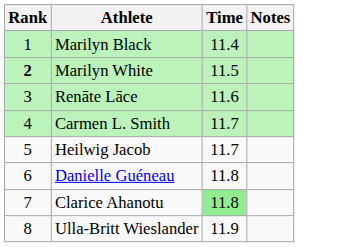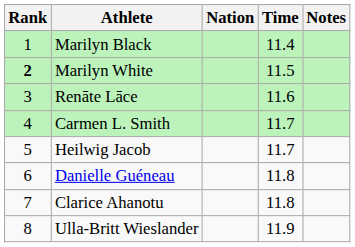+ column: Nation
Clarice Ahanotu | Time: lightgreen background -> no background
